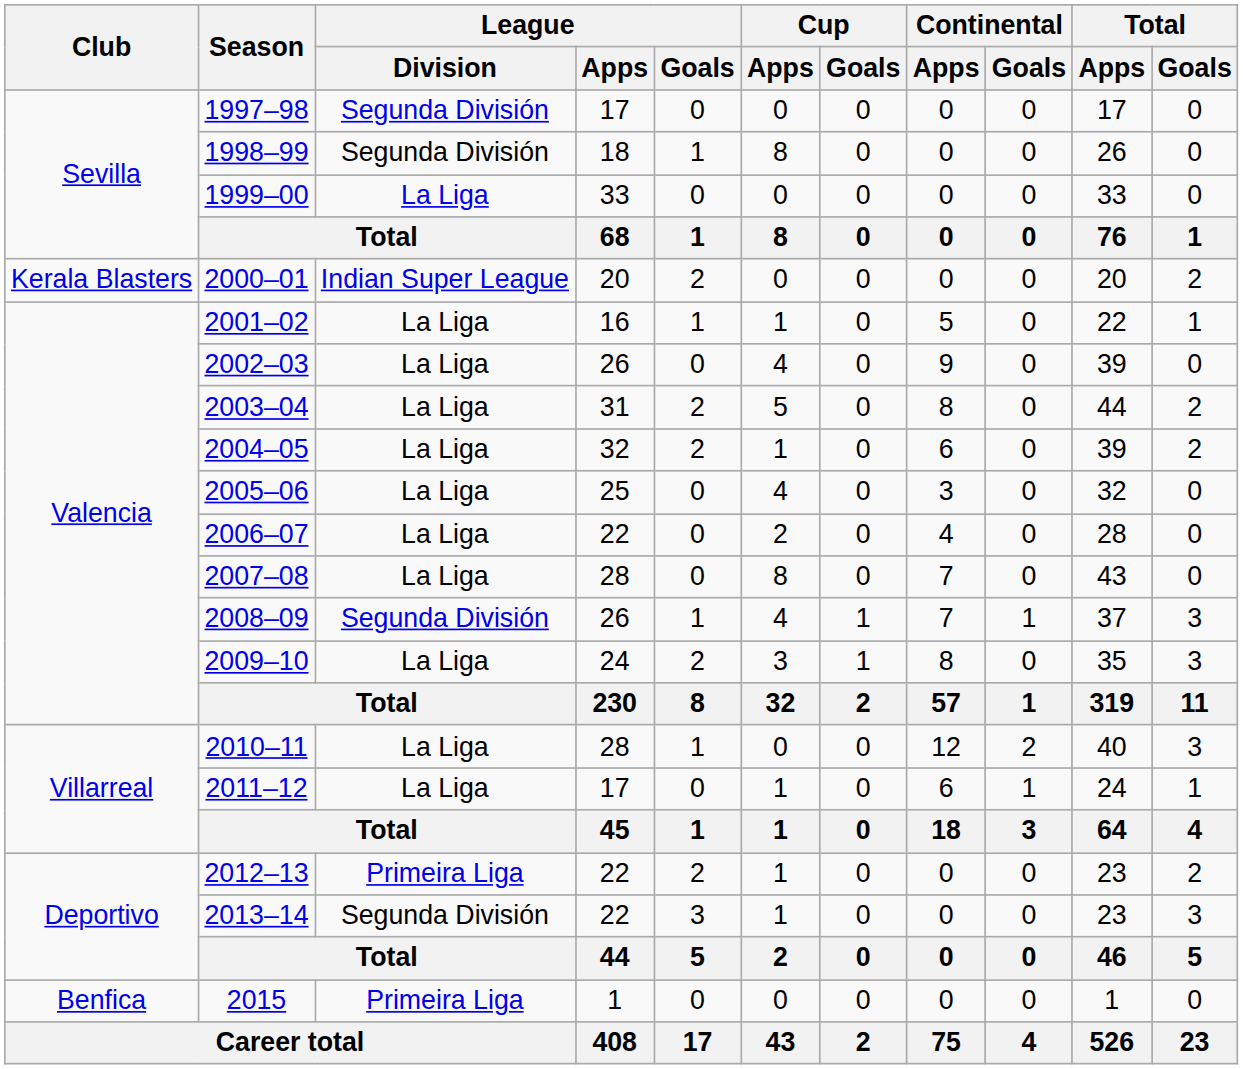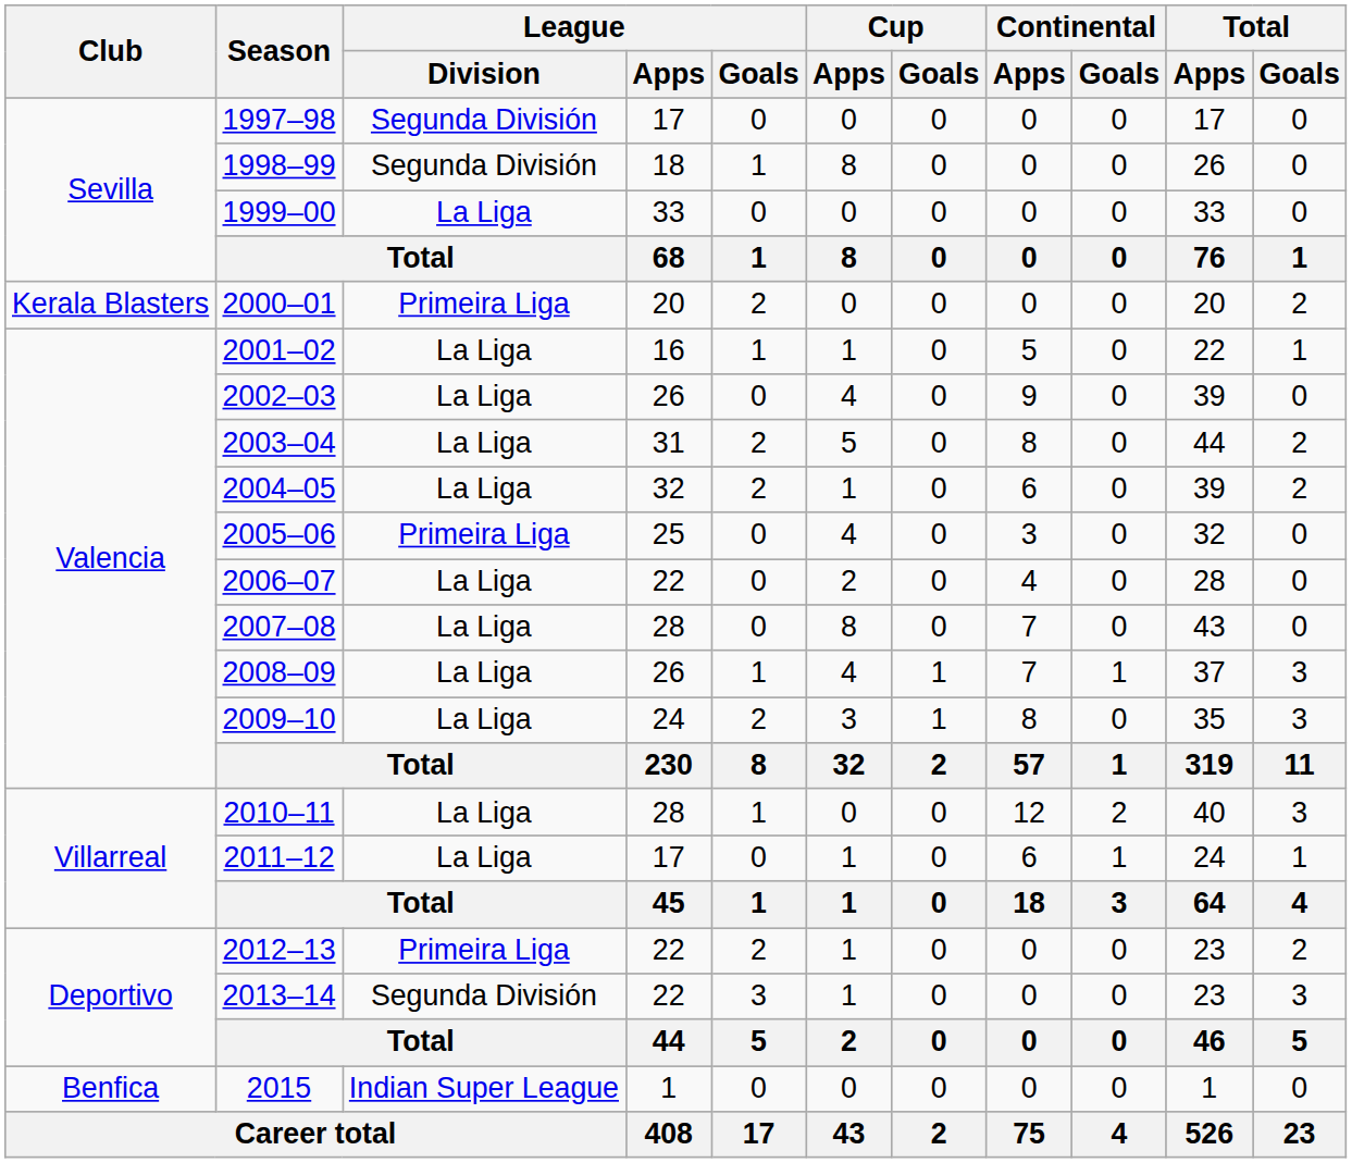2000–01 | League / Division: Indian Super League -> Primeira Liga
2005–06 | League / Division: La Liga -> Primeira Liga
2008–09 | League / Division: Segunda División -> La Liga
2015 | League / Division: Primeira Liga -> Indian Super League
